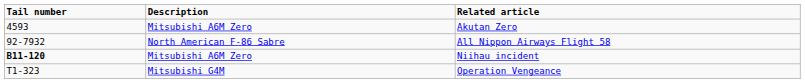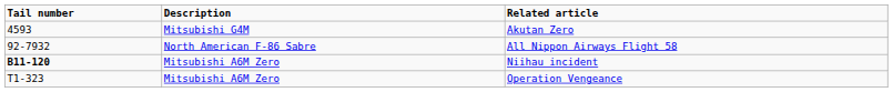Akutan Zero | Description: Mitsubishi A6M Zero -> Mitsubishi G4M
Operation Vengeance | Description: Mitsubishi G4M -> Mitsubishi A6M Zero
